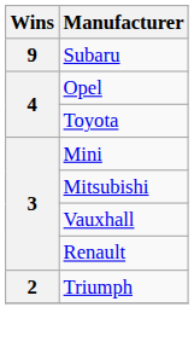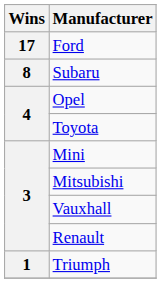+ row: 17 | Ford
Subaru | Wins: 9 -> 8
Triumph | Wins: 2 -> 1
